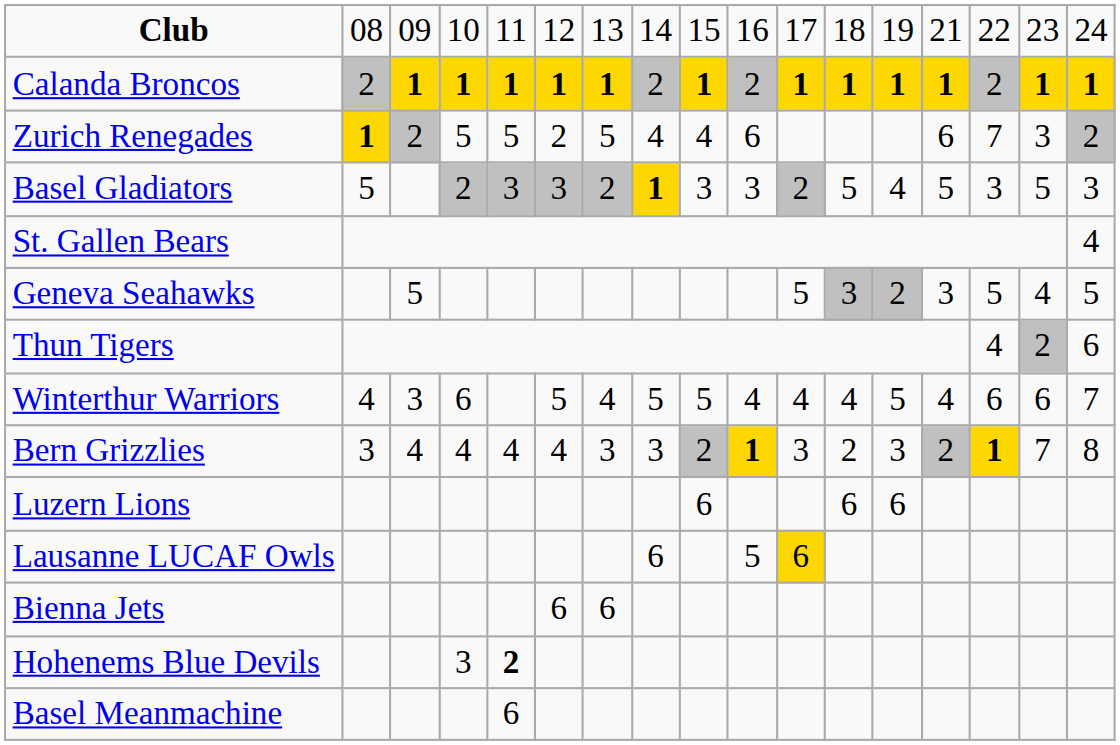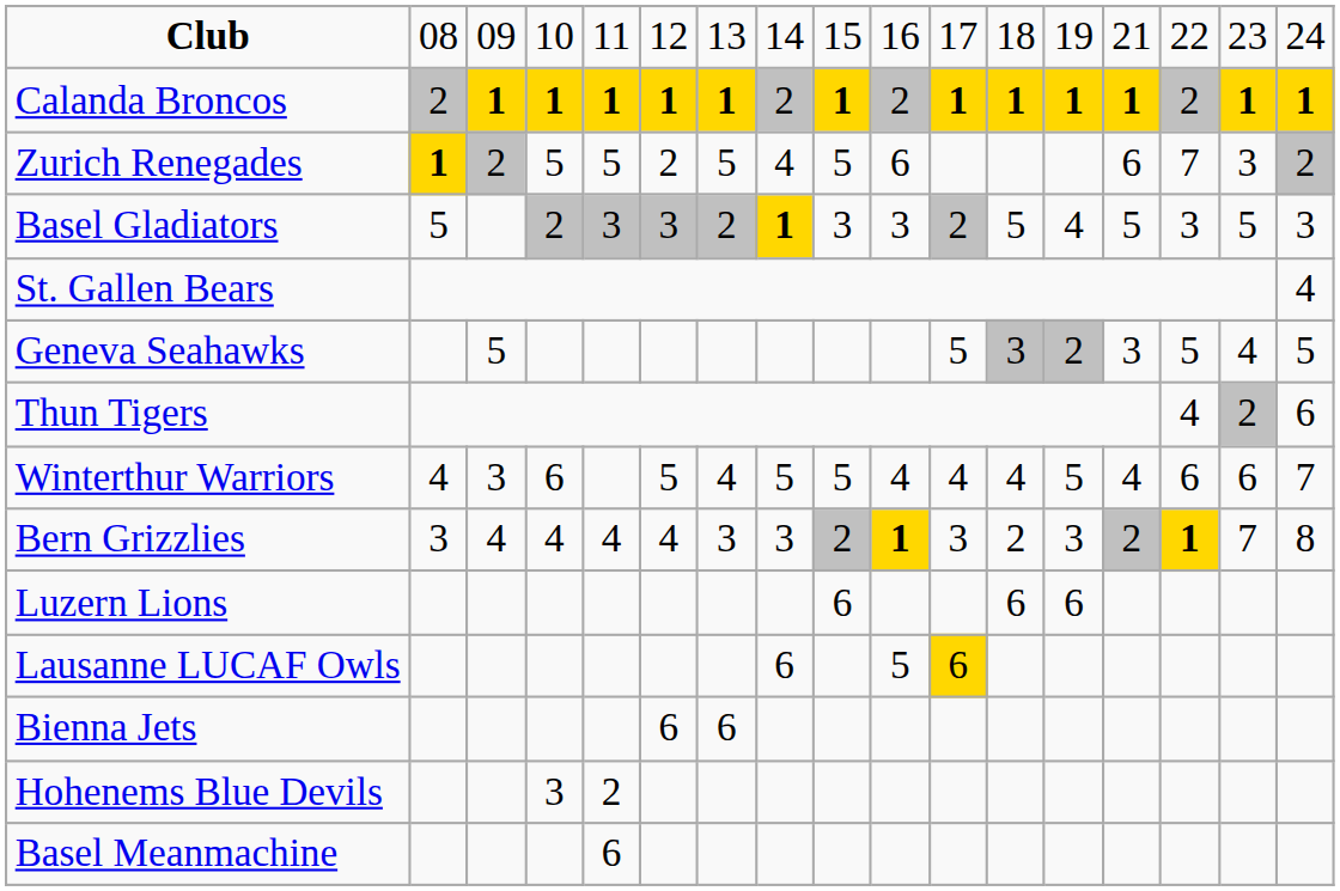Zurich Renegades | column 9: 4 -> 5
Hohenems Blue Devils | column 5: bold -> normal
